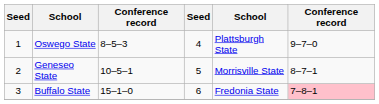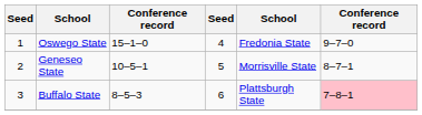Oswego State | column 3: 8–5–3 -> 15–1–0
Oswego State | column 5: Plattsburgh State -> Fredonia State
Buffalo State | column 3: 15–1–0 -> 8–5–3
Buffalo State | column 5: Fredonia State -> Plattsburgh State
